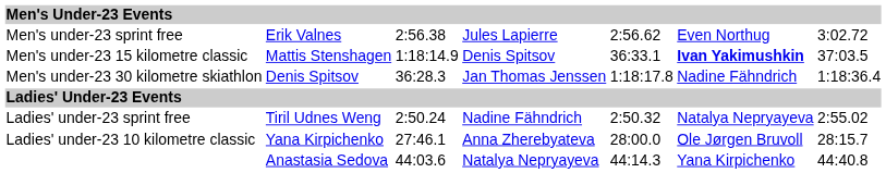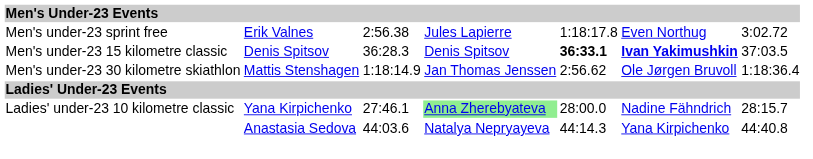Men's under-23 sprint free | column 5: 2:56.62 -> 1:18:17.8
Men's under-23 15 kilometre classic | column 2: Mattis Stenshagen -> Denis Spitsov
Men's under-23 15 kilometre classic | column 3: 1:18:14.9 -> 36:28.3
Men's under-23 15 kilometre classic | column 5: normal -> bold
Men's under-23 30 kilometre skiathlon | column 2: Denis Spitsov -> Mattis Stenshagen
Men's under-23 30 kilometre skiathlon | column 3: 36:28.3 -> 1:18:14.9
Men's under-23 30 kilometre skiathlon | column 5: 1:18:17.8 -> 2:56.62
Men's under-23 30 kilometre skiathlon | column 6: Nadine Fähndrich -> Ole Jørgen Bruvoll
- row: Ladies' under-23 sprint free | Tiril Udnes Weng | 2:50.24 | Nadine Fähndrich | 2:50.32 | Natalya Nepryayeva | 2:55.02
Ladies' under-23 10 kilometre classic | column 4: no background -> lightgreen background
Ladies' under-23 10 kilometre classic | column 6: Ole Jørgen Bruvoll -> Nadine Fähndrich
